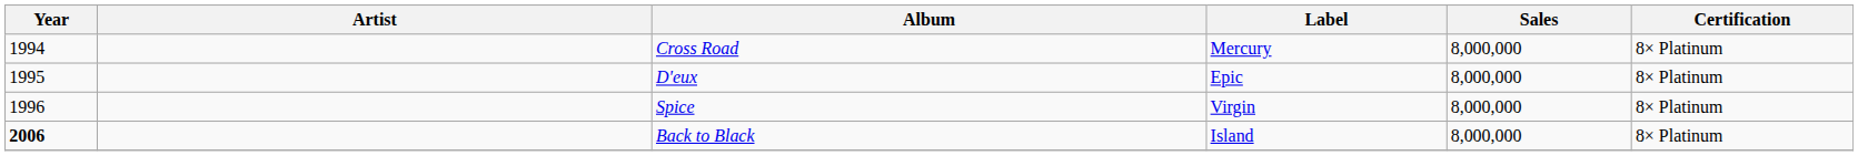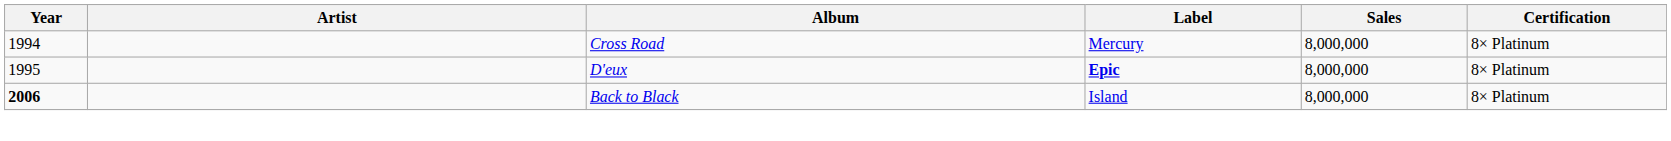D'eux | Label: normal -> bold
- row: 1996 | Spice | Virgin | 8,000,000 | 8× Platinum
